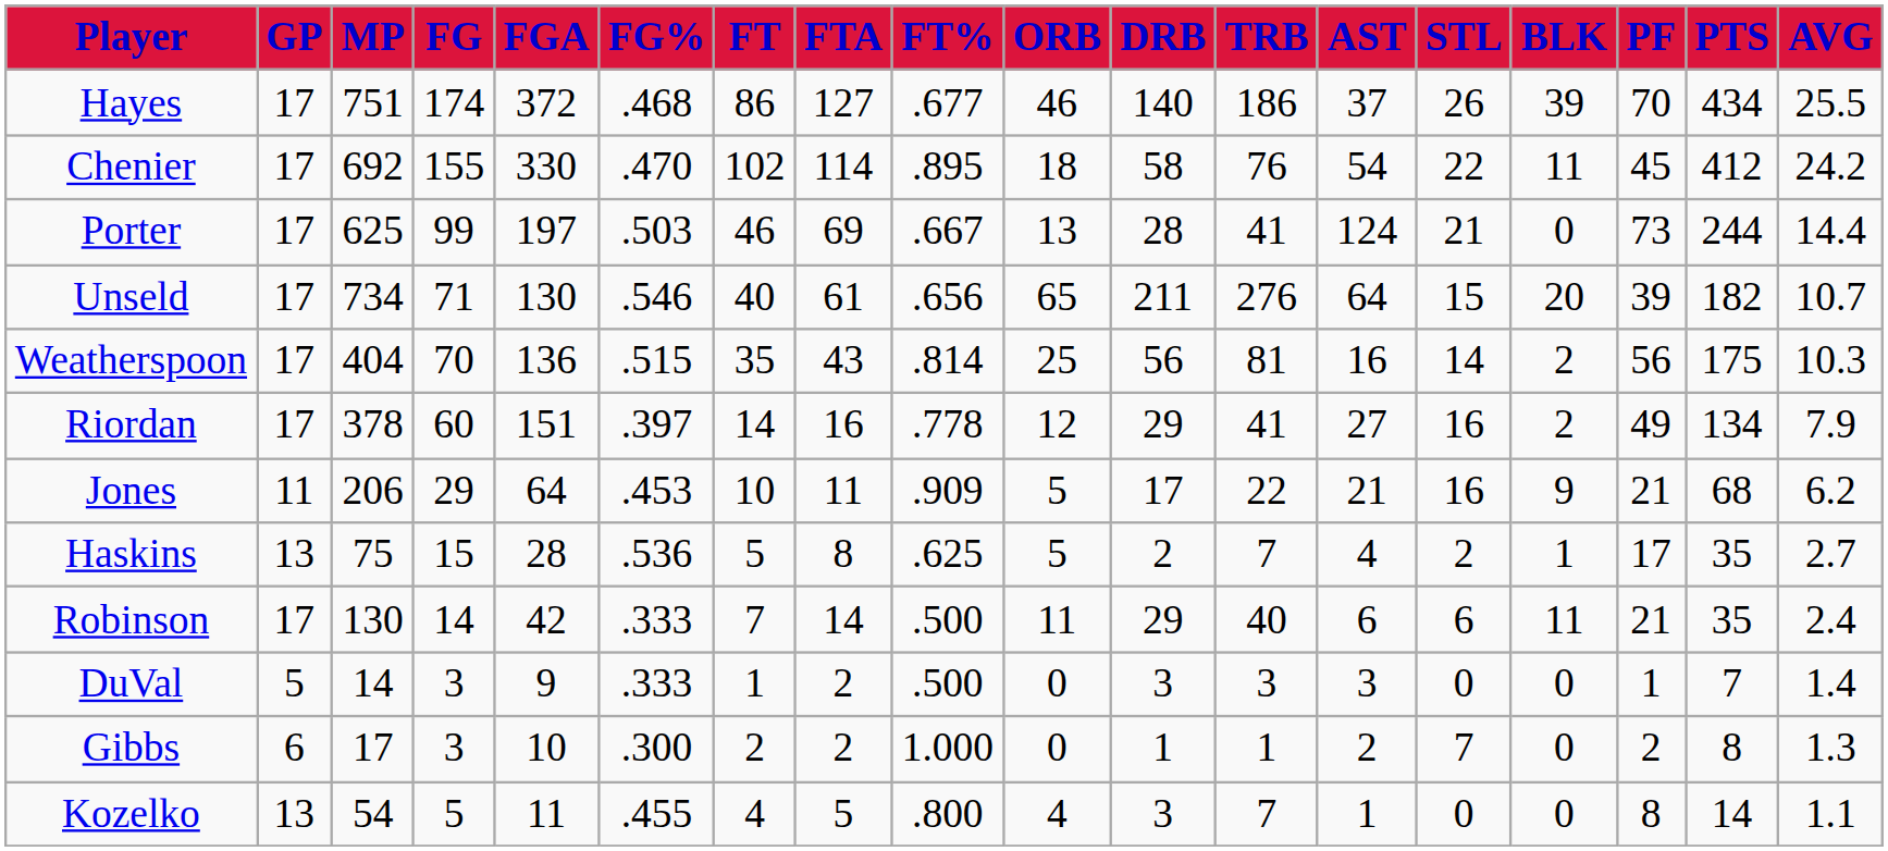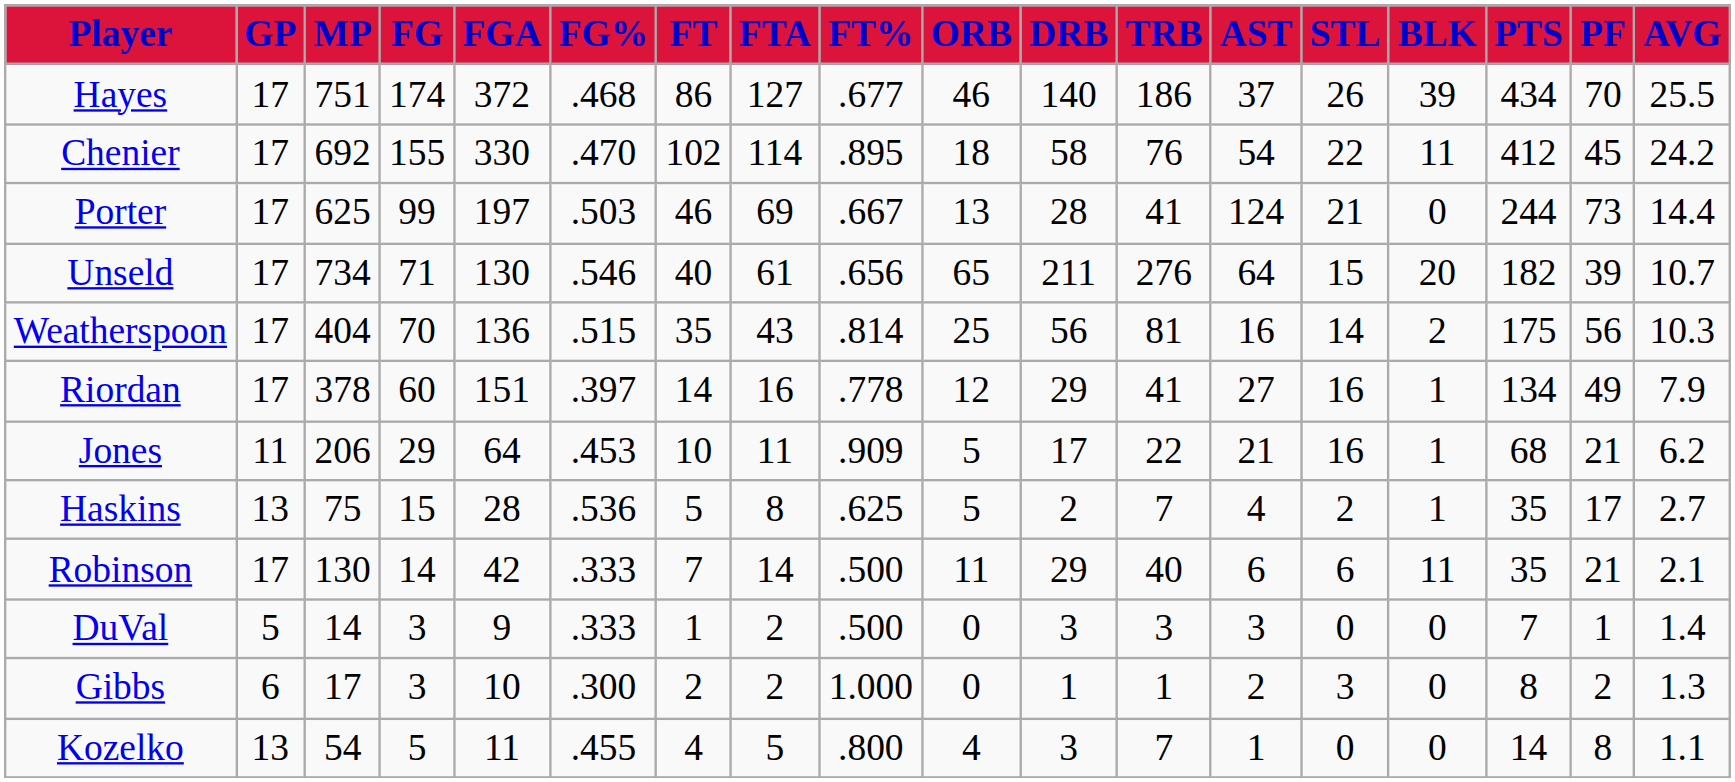columns swapped: PF <-> PTS
Riordan | BLK: 2 -> 1
Jones | BLK: 9 -> 1
Robinson | AVG: 2.4 -> 2.1
Gibbs | STL: 7 -> 3
